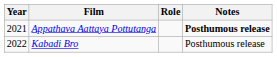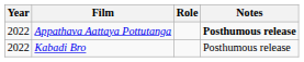Appathava Aattaya Pottutanga | Year: 2021 -> 2022
